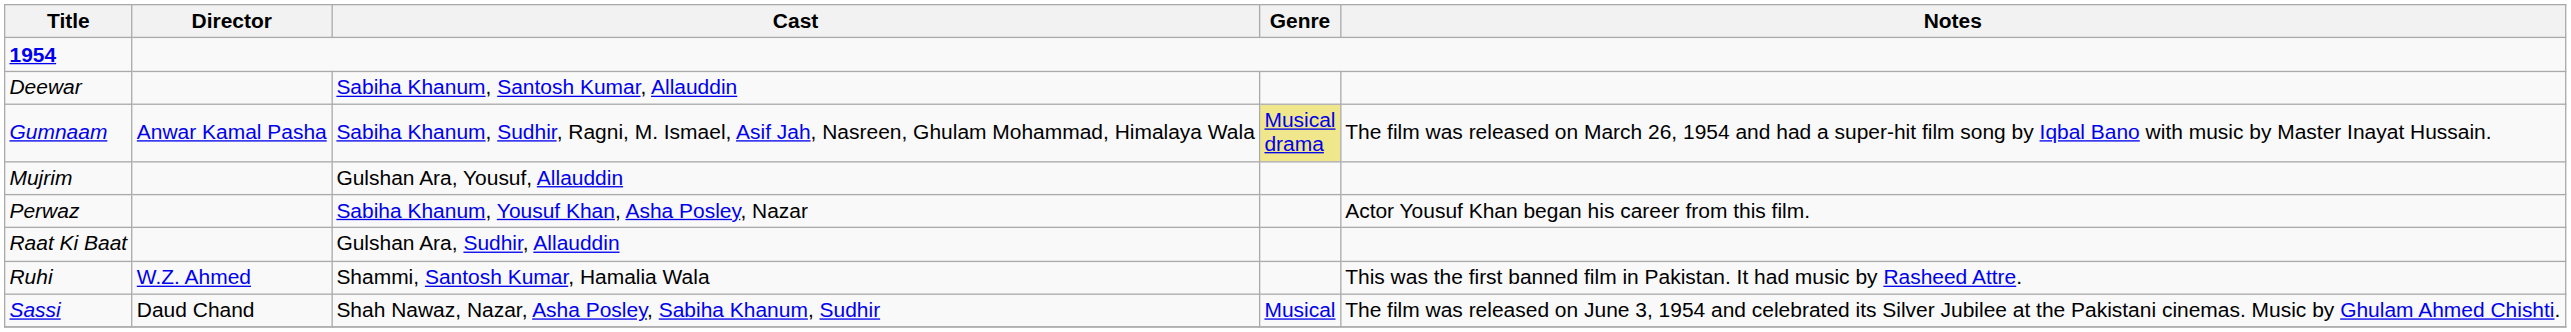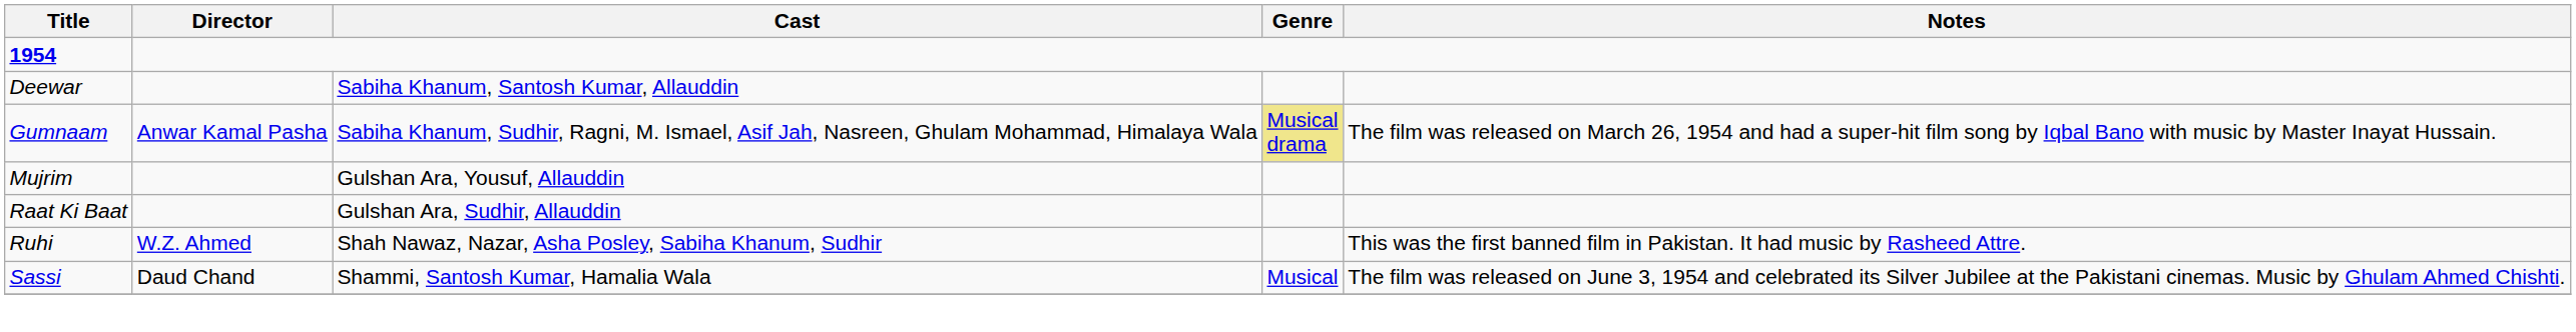- row: Perwaz | Sabiha Khanum, Yousuf Khan, Asha Posley, Nazar | Actor Yousuf Khan began his career from this film.
Ruhi | Cast: Shammi, Santosh Kumar, Hamalia Wala -> Shah Nawaz, Nazar, Asha Posley, Sabiha Khanum, Sudhir
Sassi | Cast: Shah Nawaz, Nazar, Asha Posley, Sabiha Khanum, Sudhir -> Shammi, Santosh Kumar, Hamalia Wala
